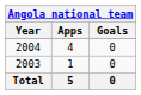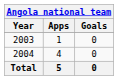rows swapped: 2003 <-> 2004
